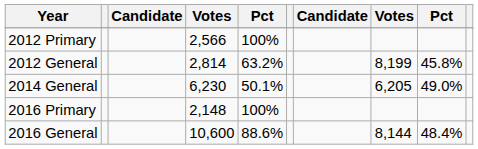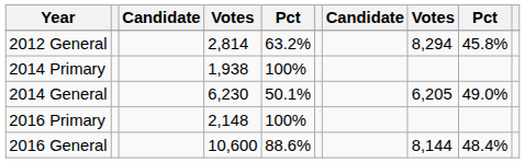- row: 2012 Primary | 2,566 | 100%
2012 General | column 8: 8,199 -> 8,294
+ row: 2014 Primary | 1,938 | 100%
